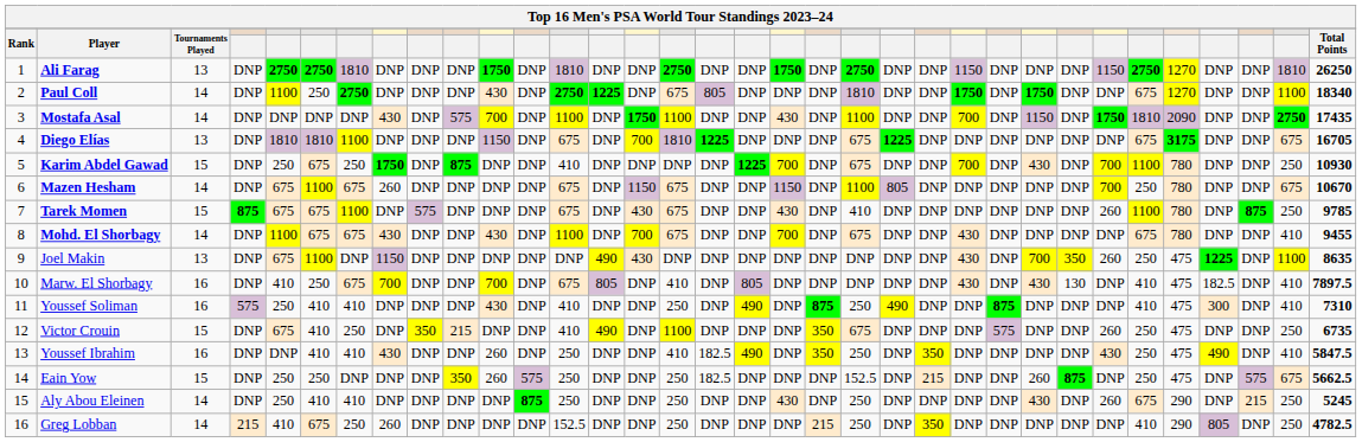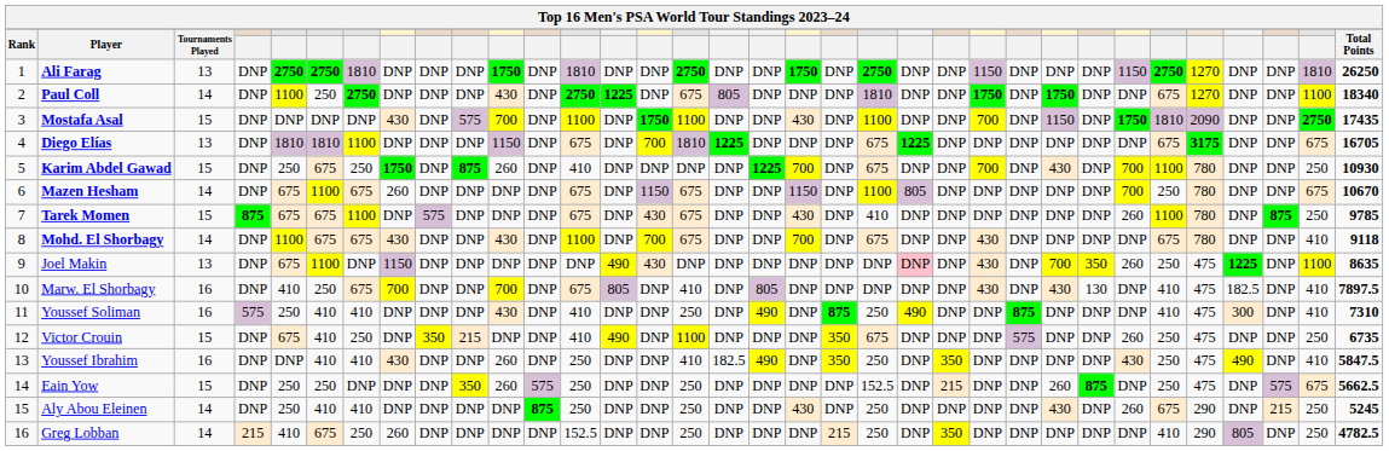Mostafa Asal | Tournaments Played: 14 -> 15
Karim Abdel Gawad | column 11: DNP -> 260
Mohd. El Shorbagy | Total Points: 9455 -> 9118
Joel Makin | column 22: no background -> pink background
Eain Yow | column 17: 182.5 -> DNP
